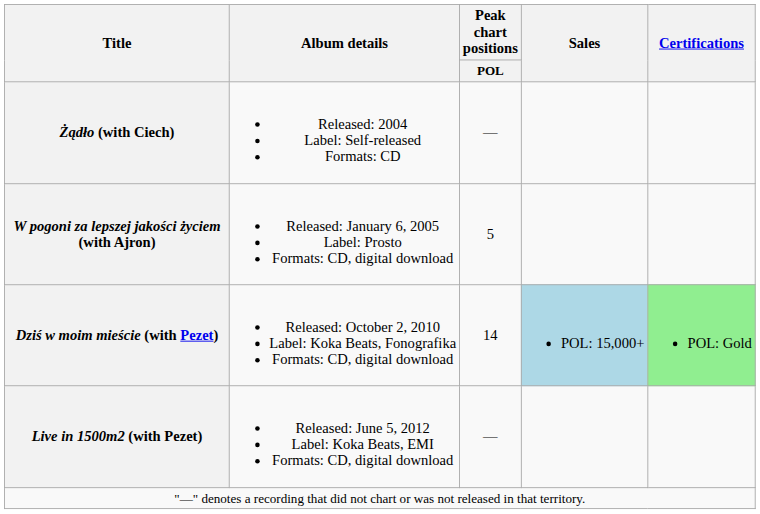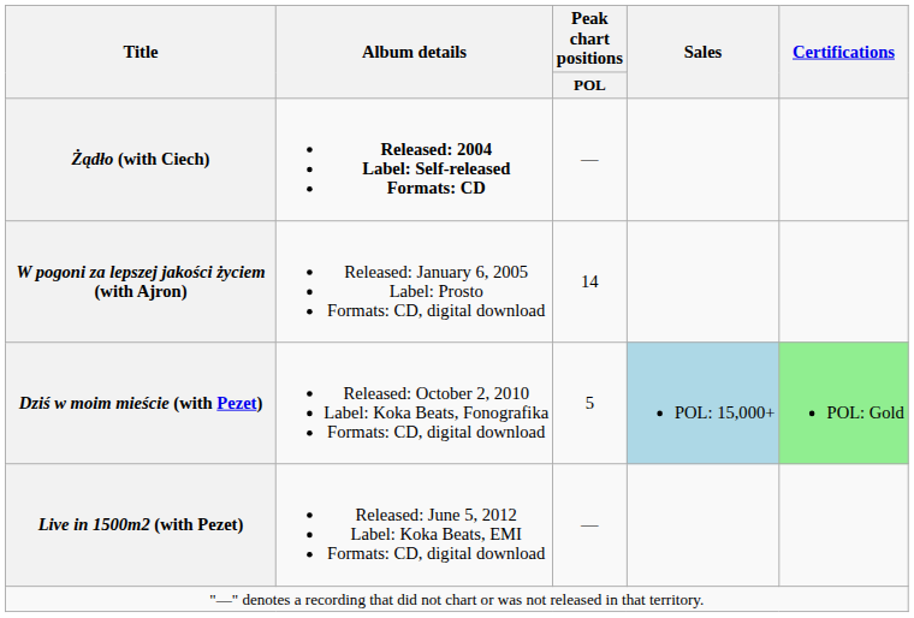Żądło (with Ciech) | Album details: normal -> bold
W pogoni za lepszej jakości życiem (with Ajron) | Peak chart positions / POL: 5 -> 14
Dziś w moim mieście (with Pezet) | Peak chart positions / POL: 14 -> 5
